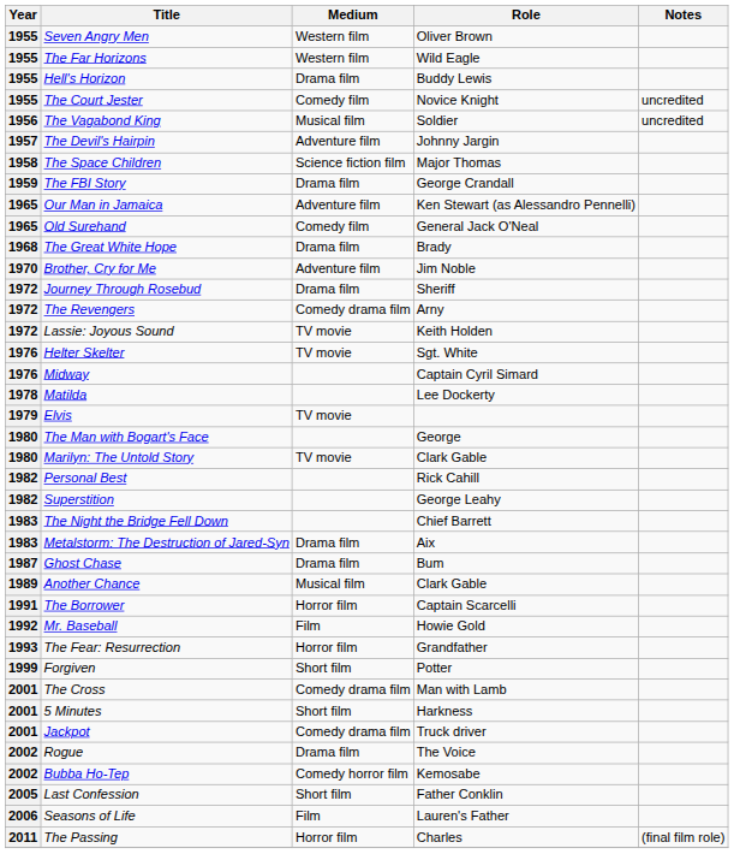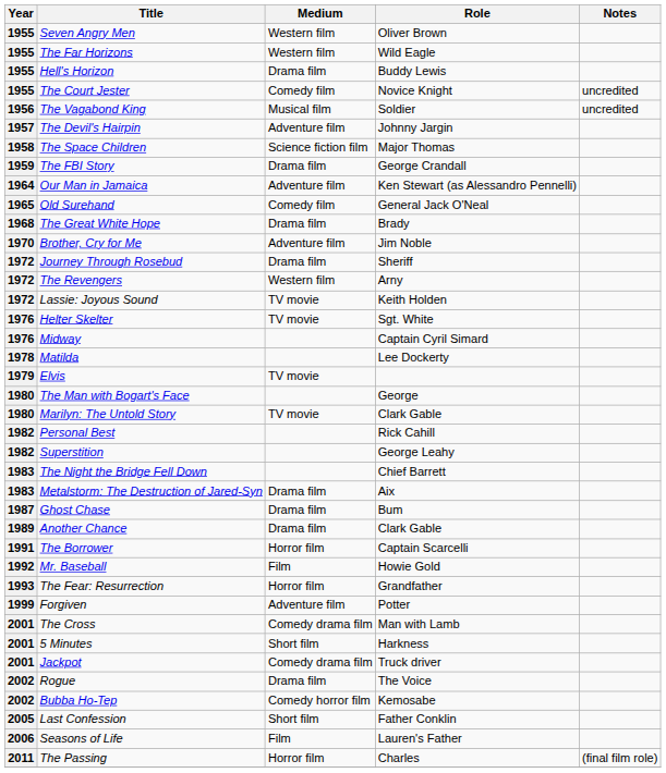Our Man in Jamaica | Year: 1965 -> 1964
The Revengers | Medium: Comedy drama film -> Western film
Another Chance | Medium: Musical film -> Drama film
Forgiven | Medium: Short film -> Adventure film
